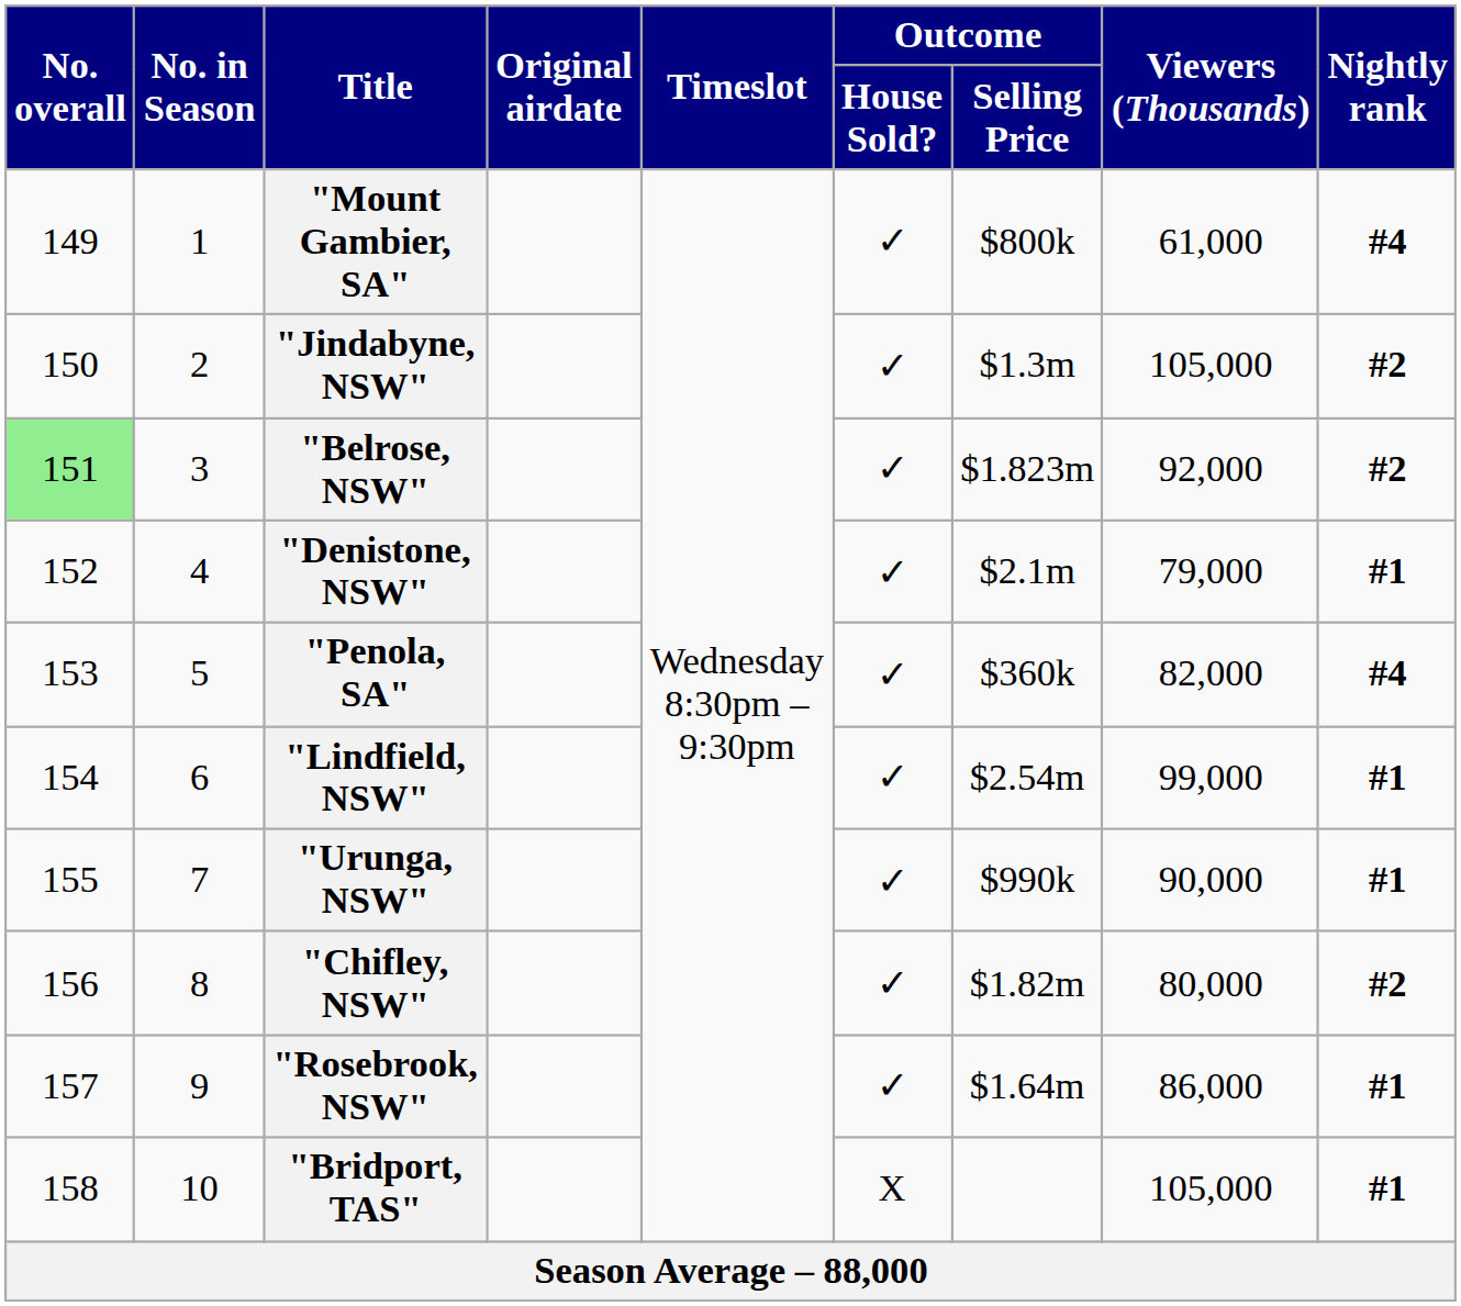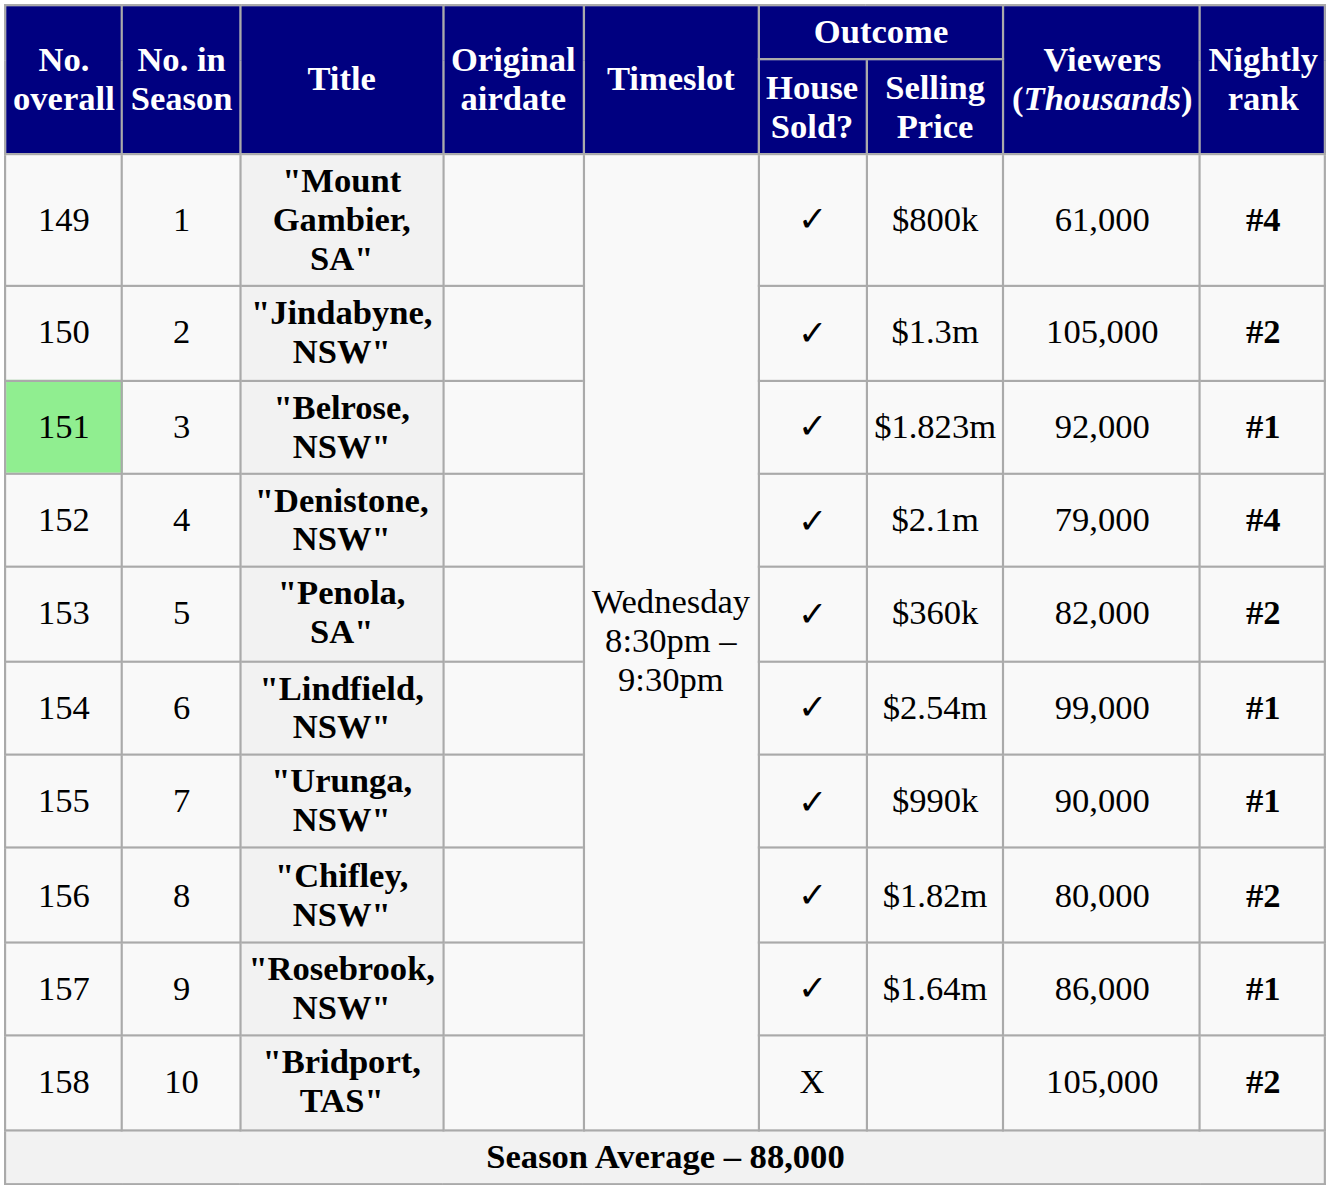"Belrose, NSW" | Nightly rank: #2 -> #1
"Denistone, NSW" | Nightly rank: #1 -> #4
"Penola, SA" | Nightly rank: #4 -> #2
"Bridport, TAS" | Nightly rank: #1 -> #2
